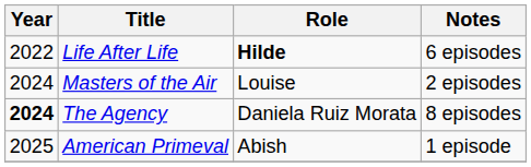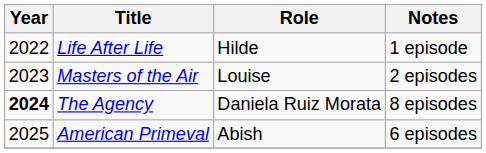Life After Life | Role: bold -> normal
Life After Life | Notes: 6 episodes -> 1 episode
Masters of the Air | Year: 2024 -> 2023
American Primeval | Notes: 1 episode -> 6 episodes
